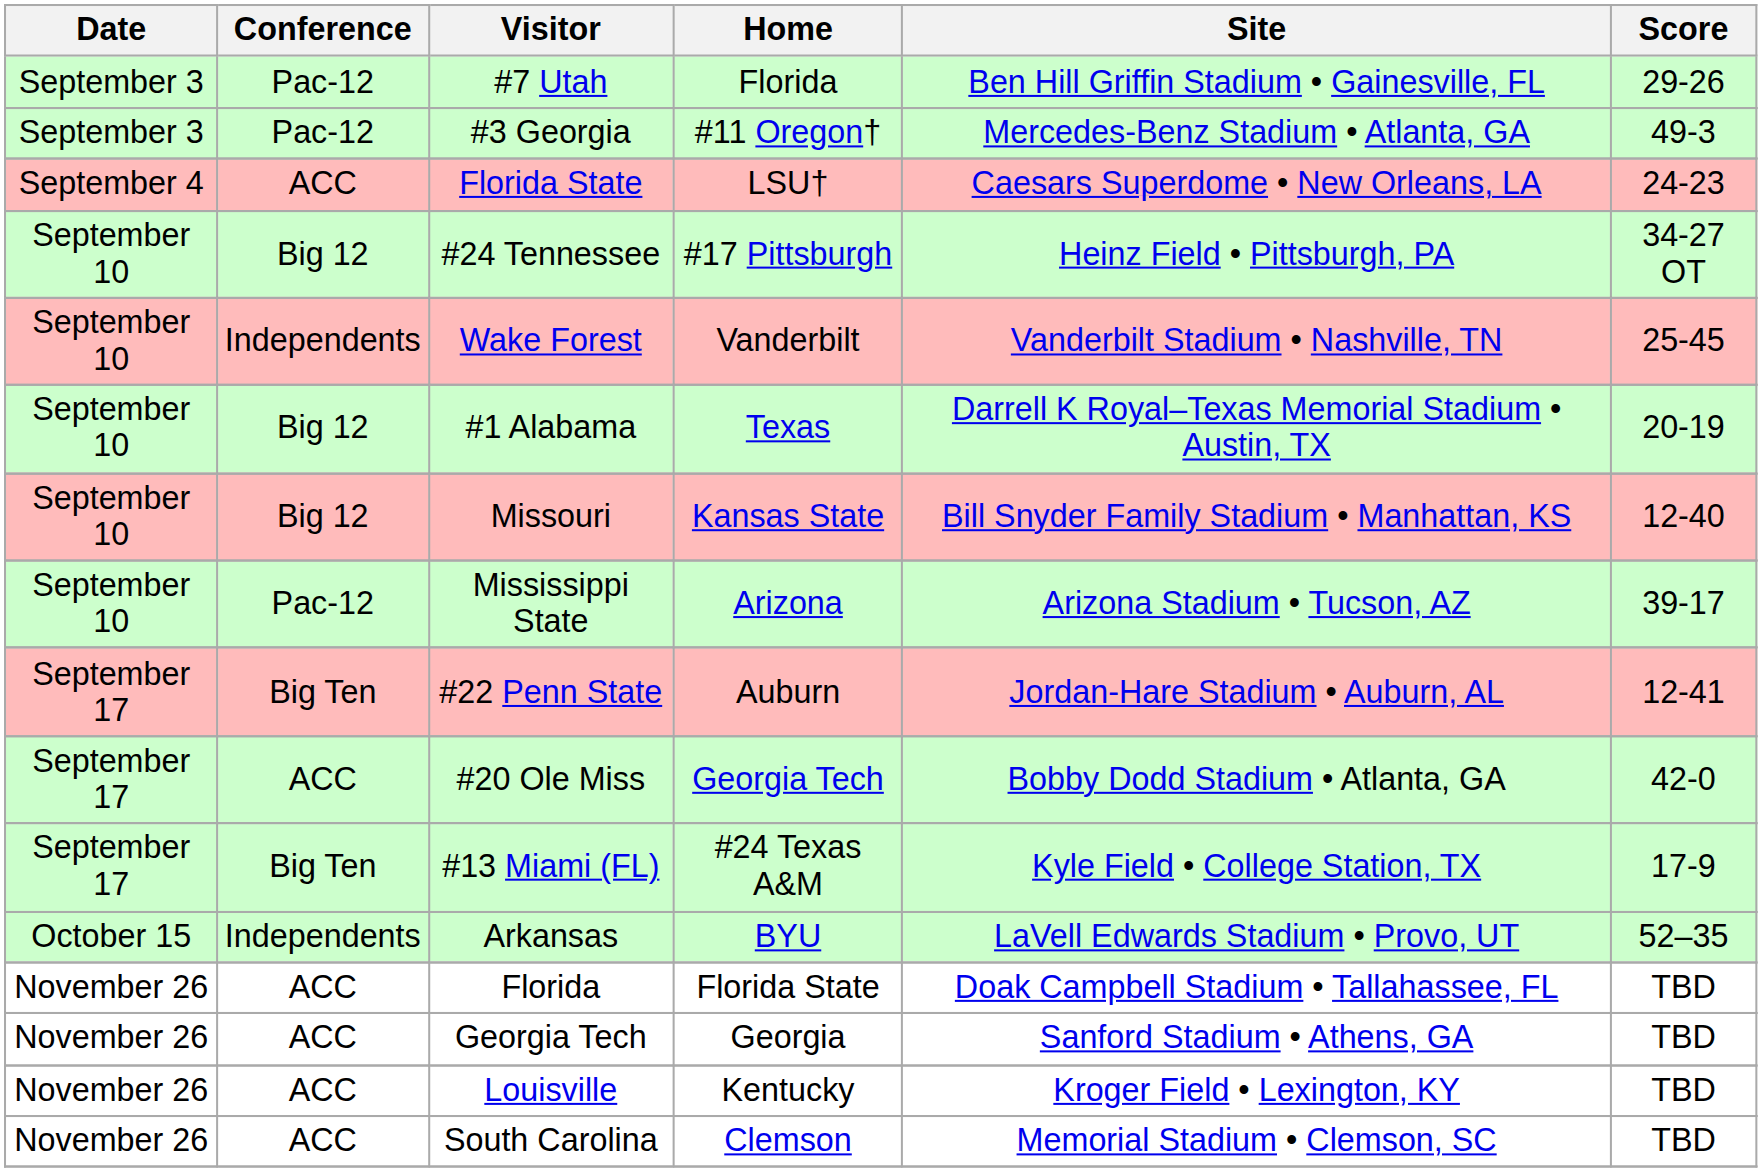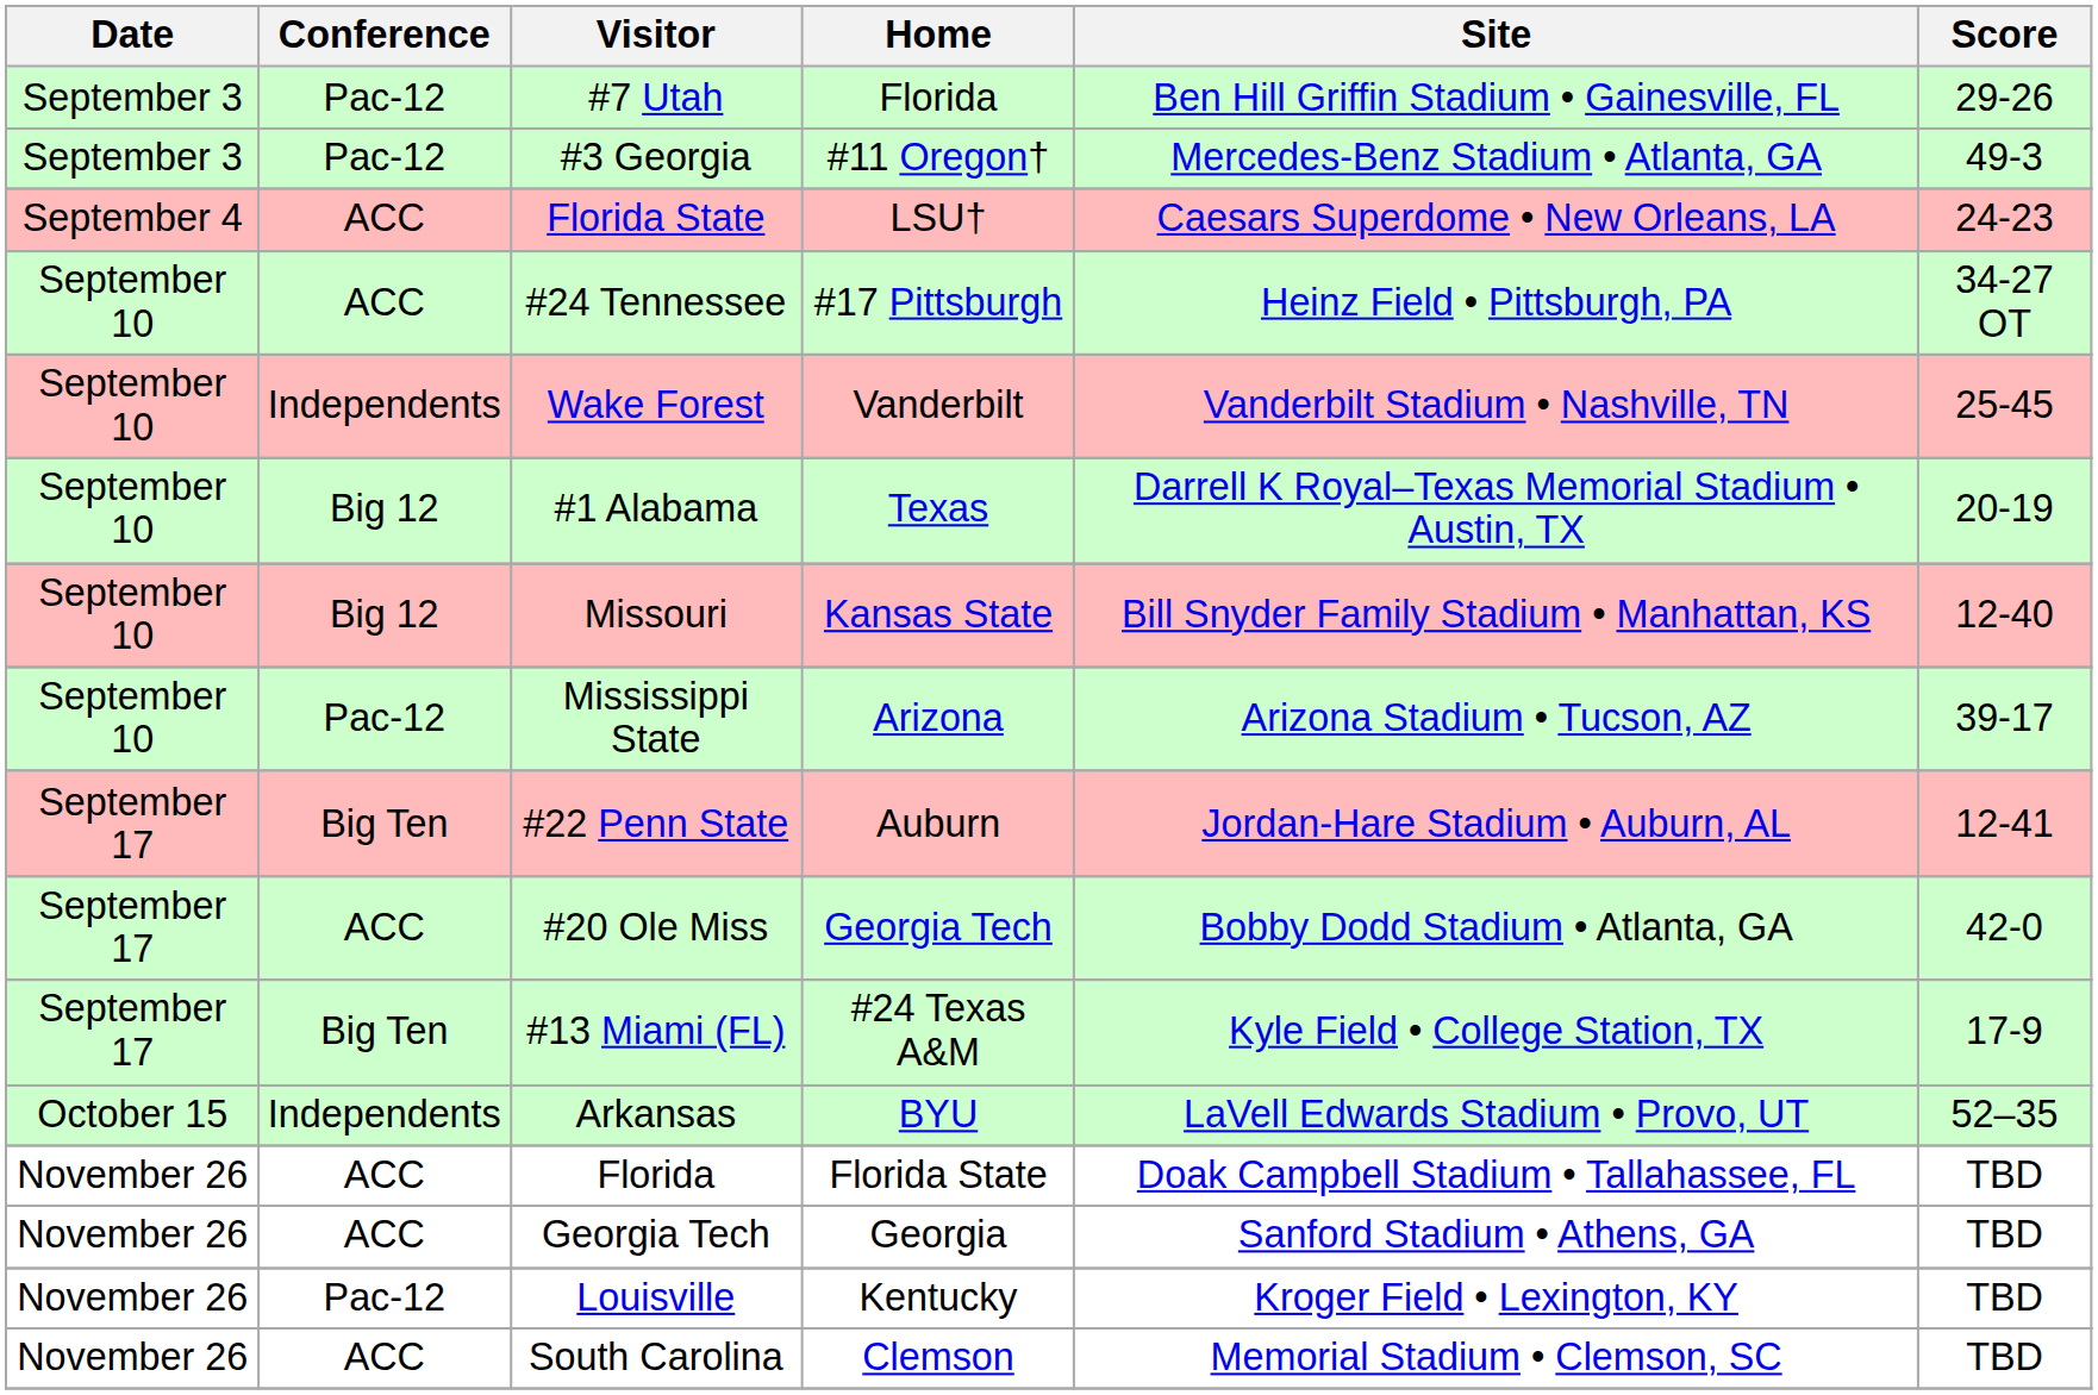#24 Tennessee | Conference: Big 12 -> ACC
Louisville | Conference: ACC -> Pac-12
